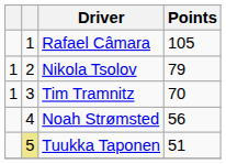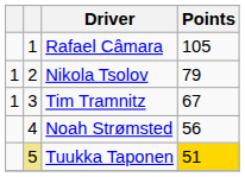Tim Tramnitz | Points: 70 -> 67
Tuukka Taponen | Points: no background -> gold background
